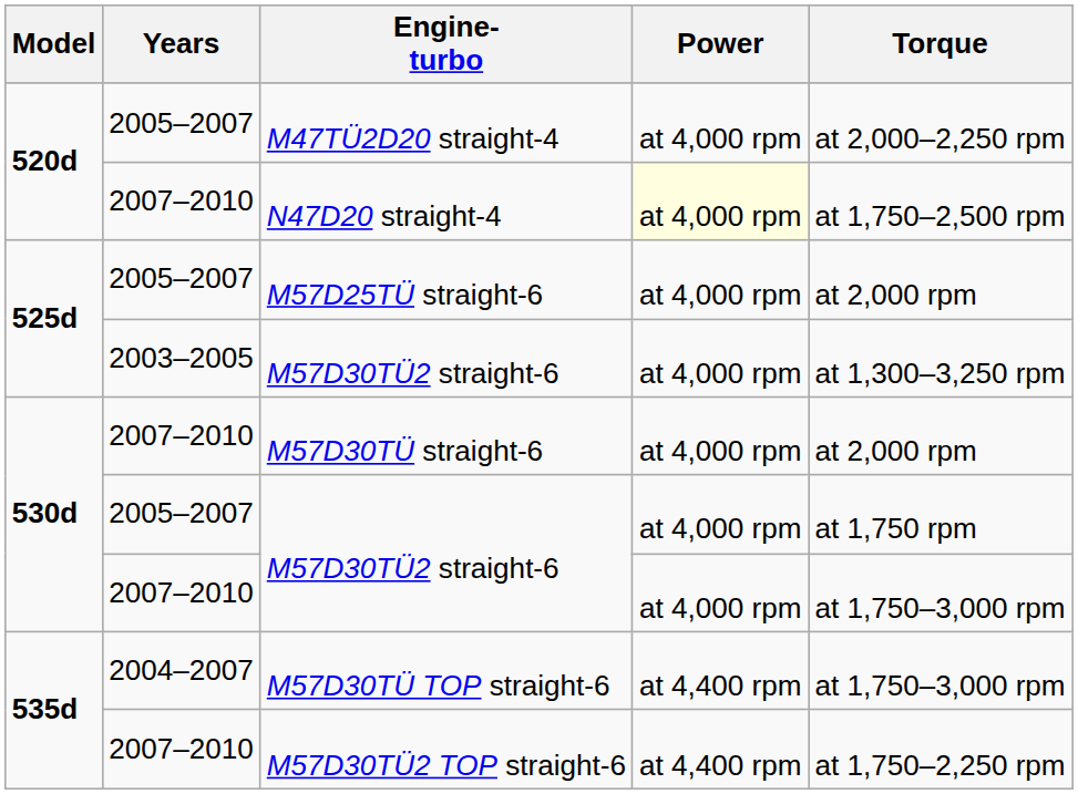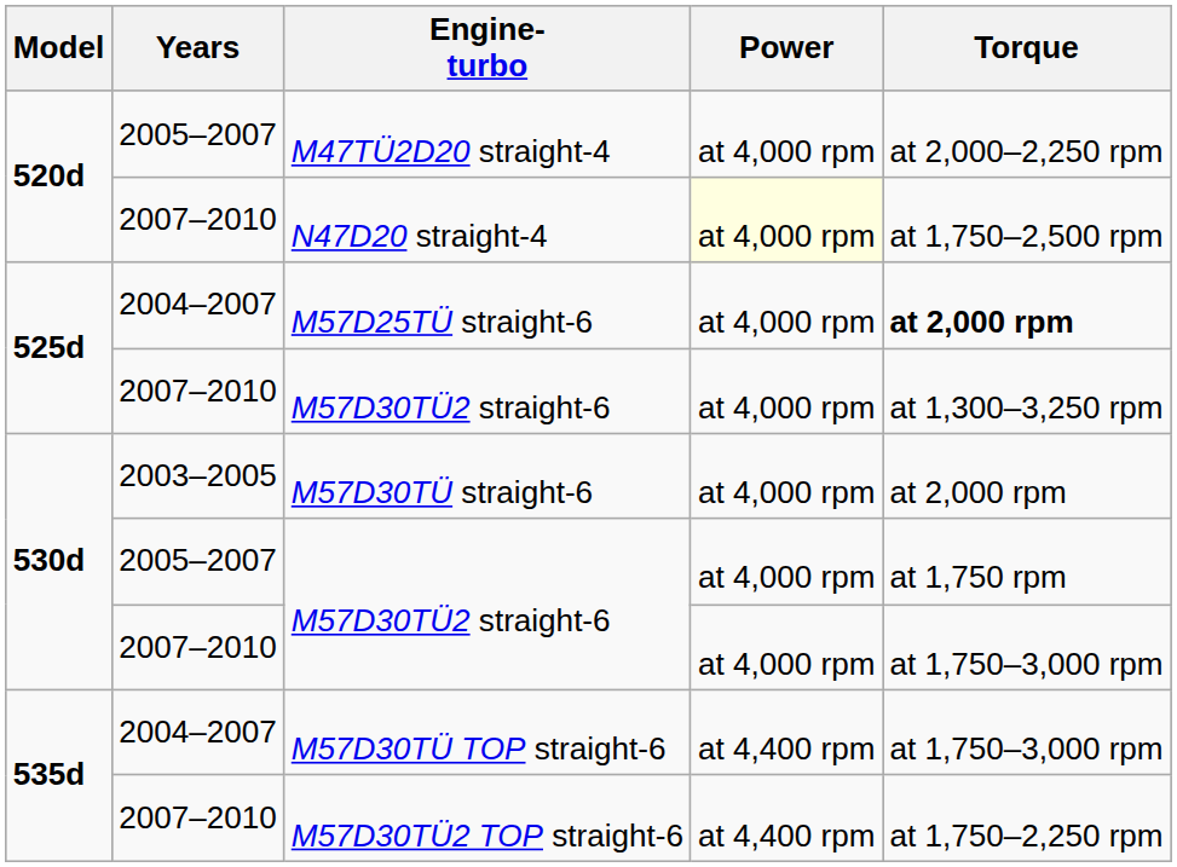M57D25TÜ straight-6 | Years: 2005–2007 -> 2004–2007
M57D25TÜ straight-6 | Torque: normal -> bold
525d / M57D30TÜ2 straight-6 | Years: 2003–2005 -> 2007–2010
M57D30TÜ straight-6 | Years: 2007–2010 -> 2003–2005
